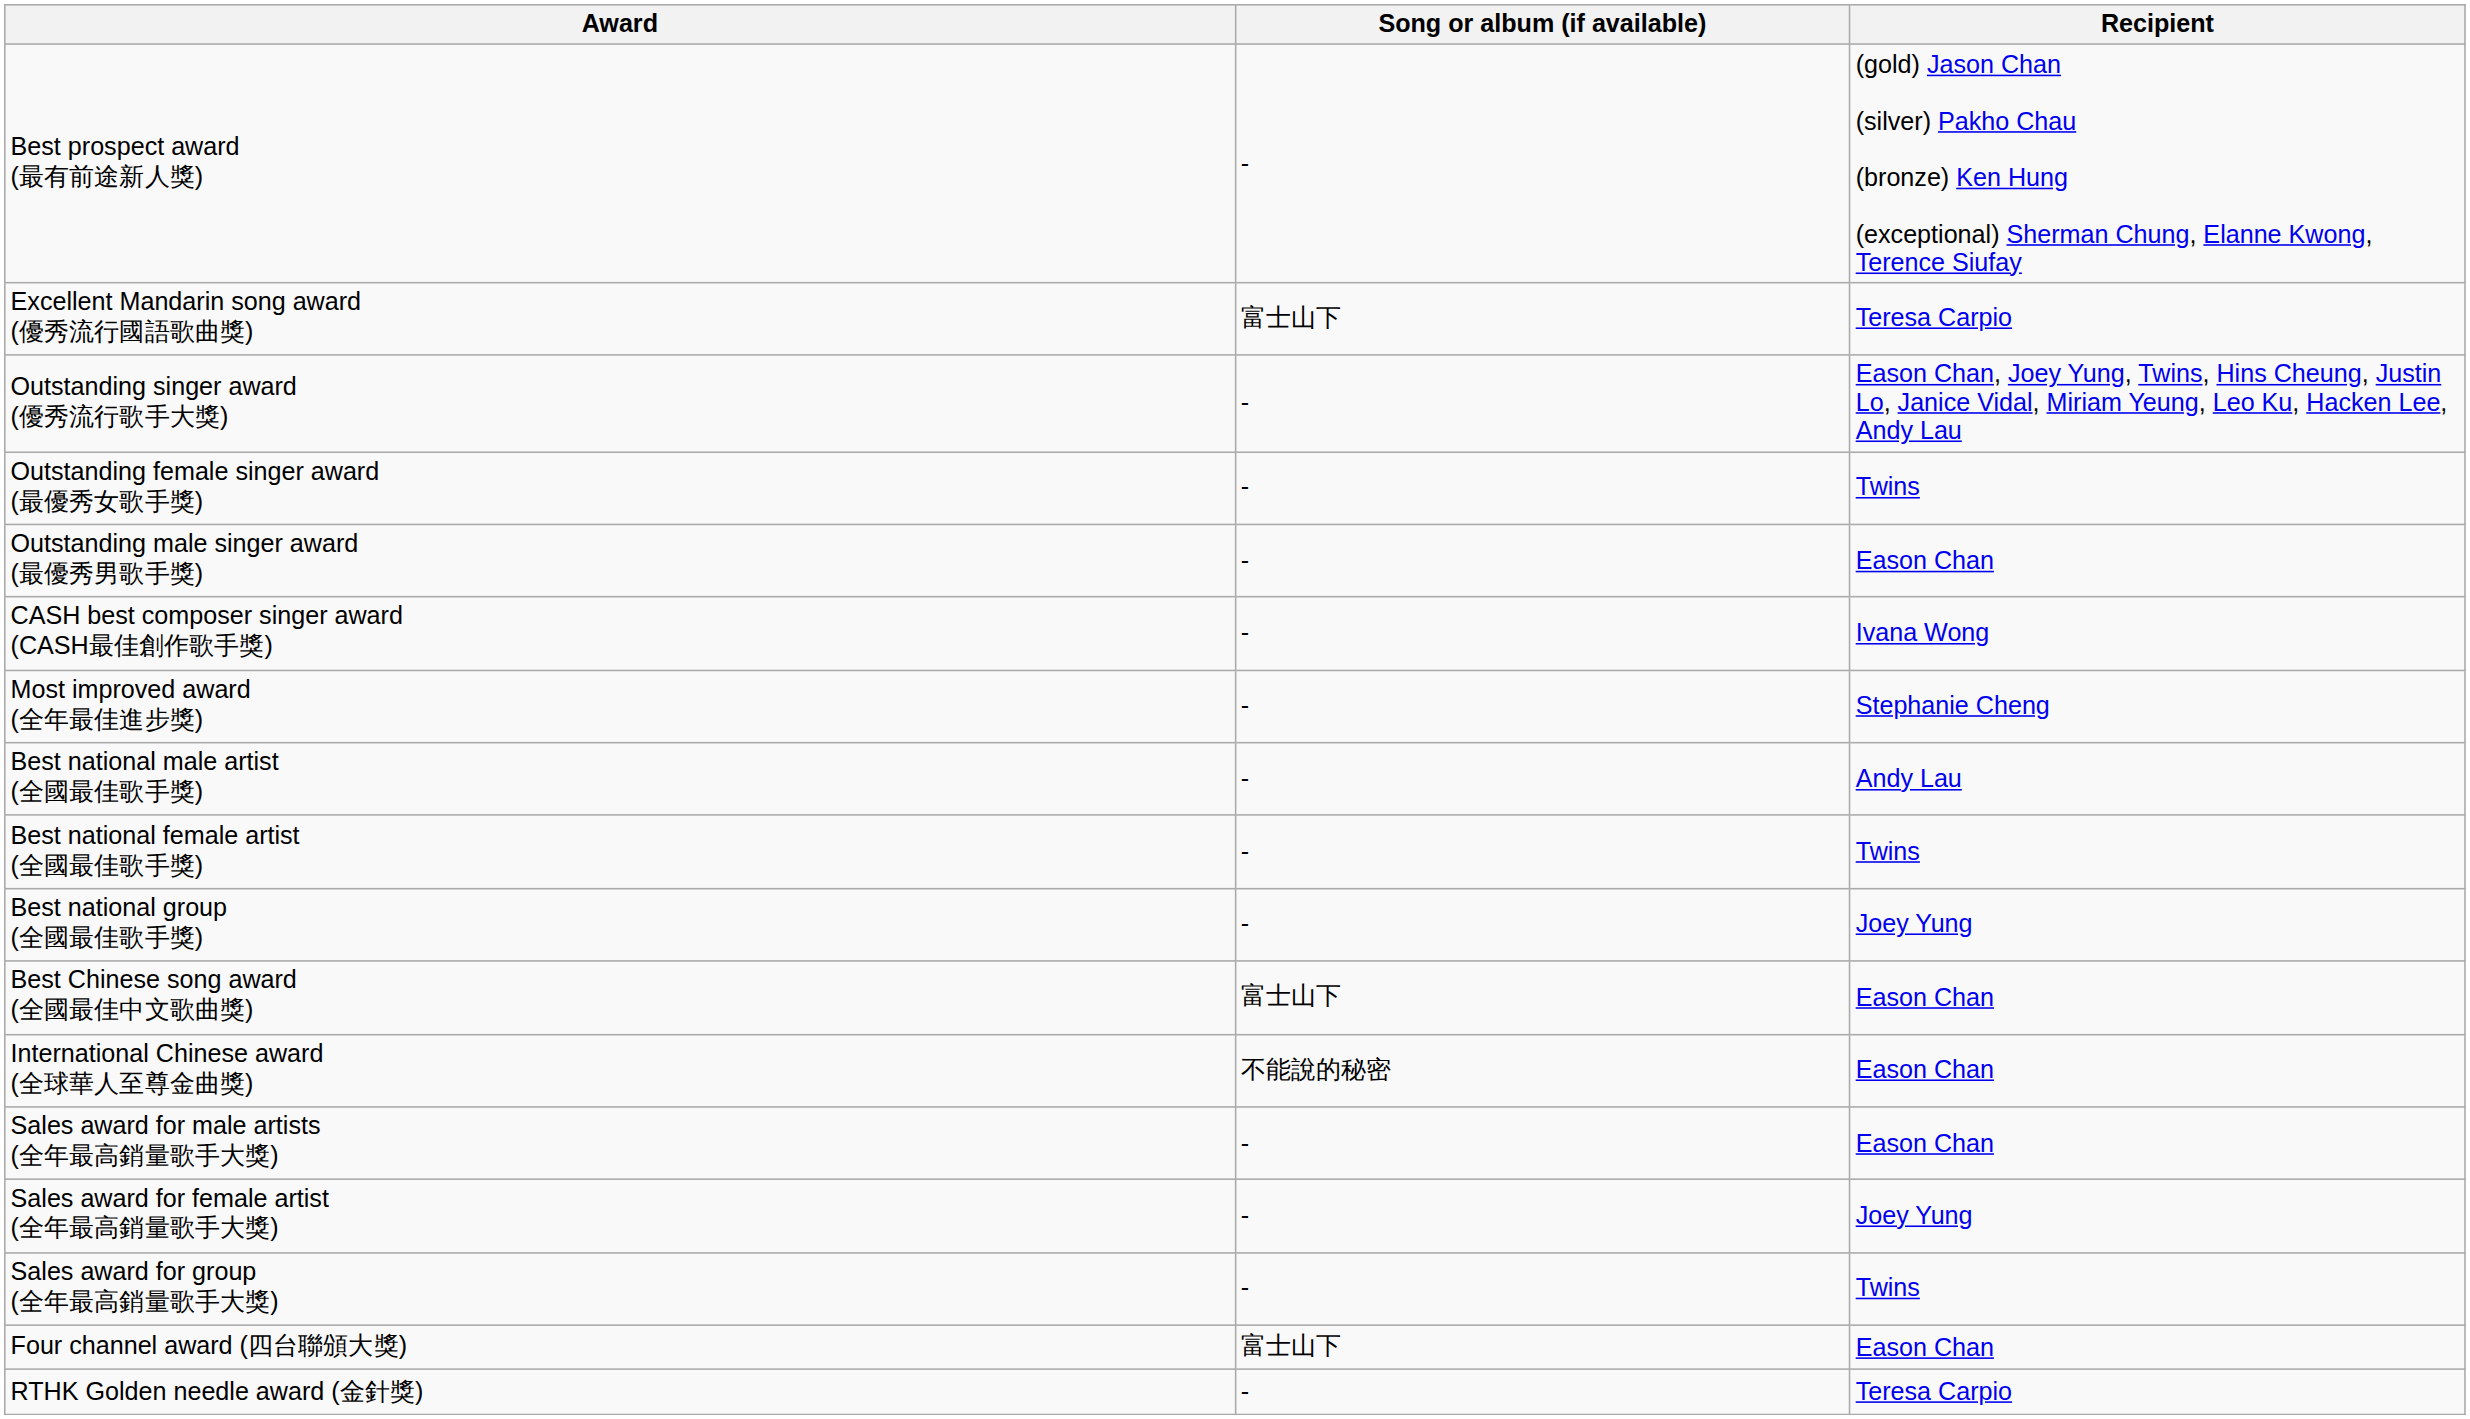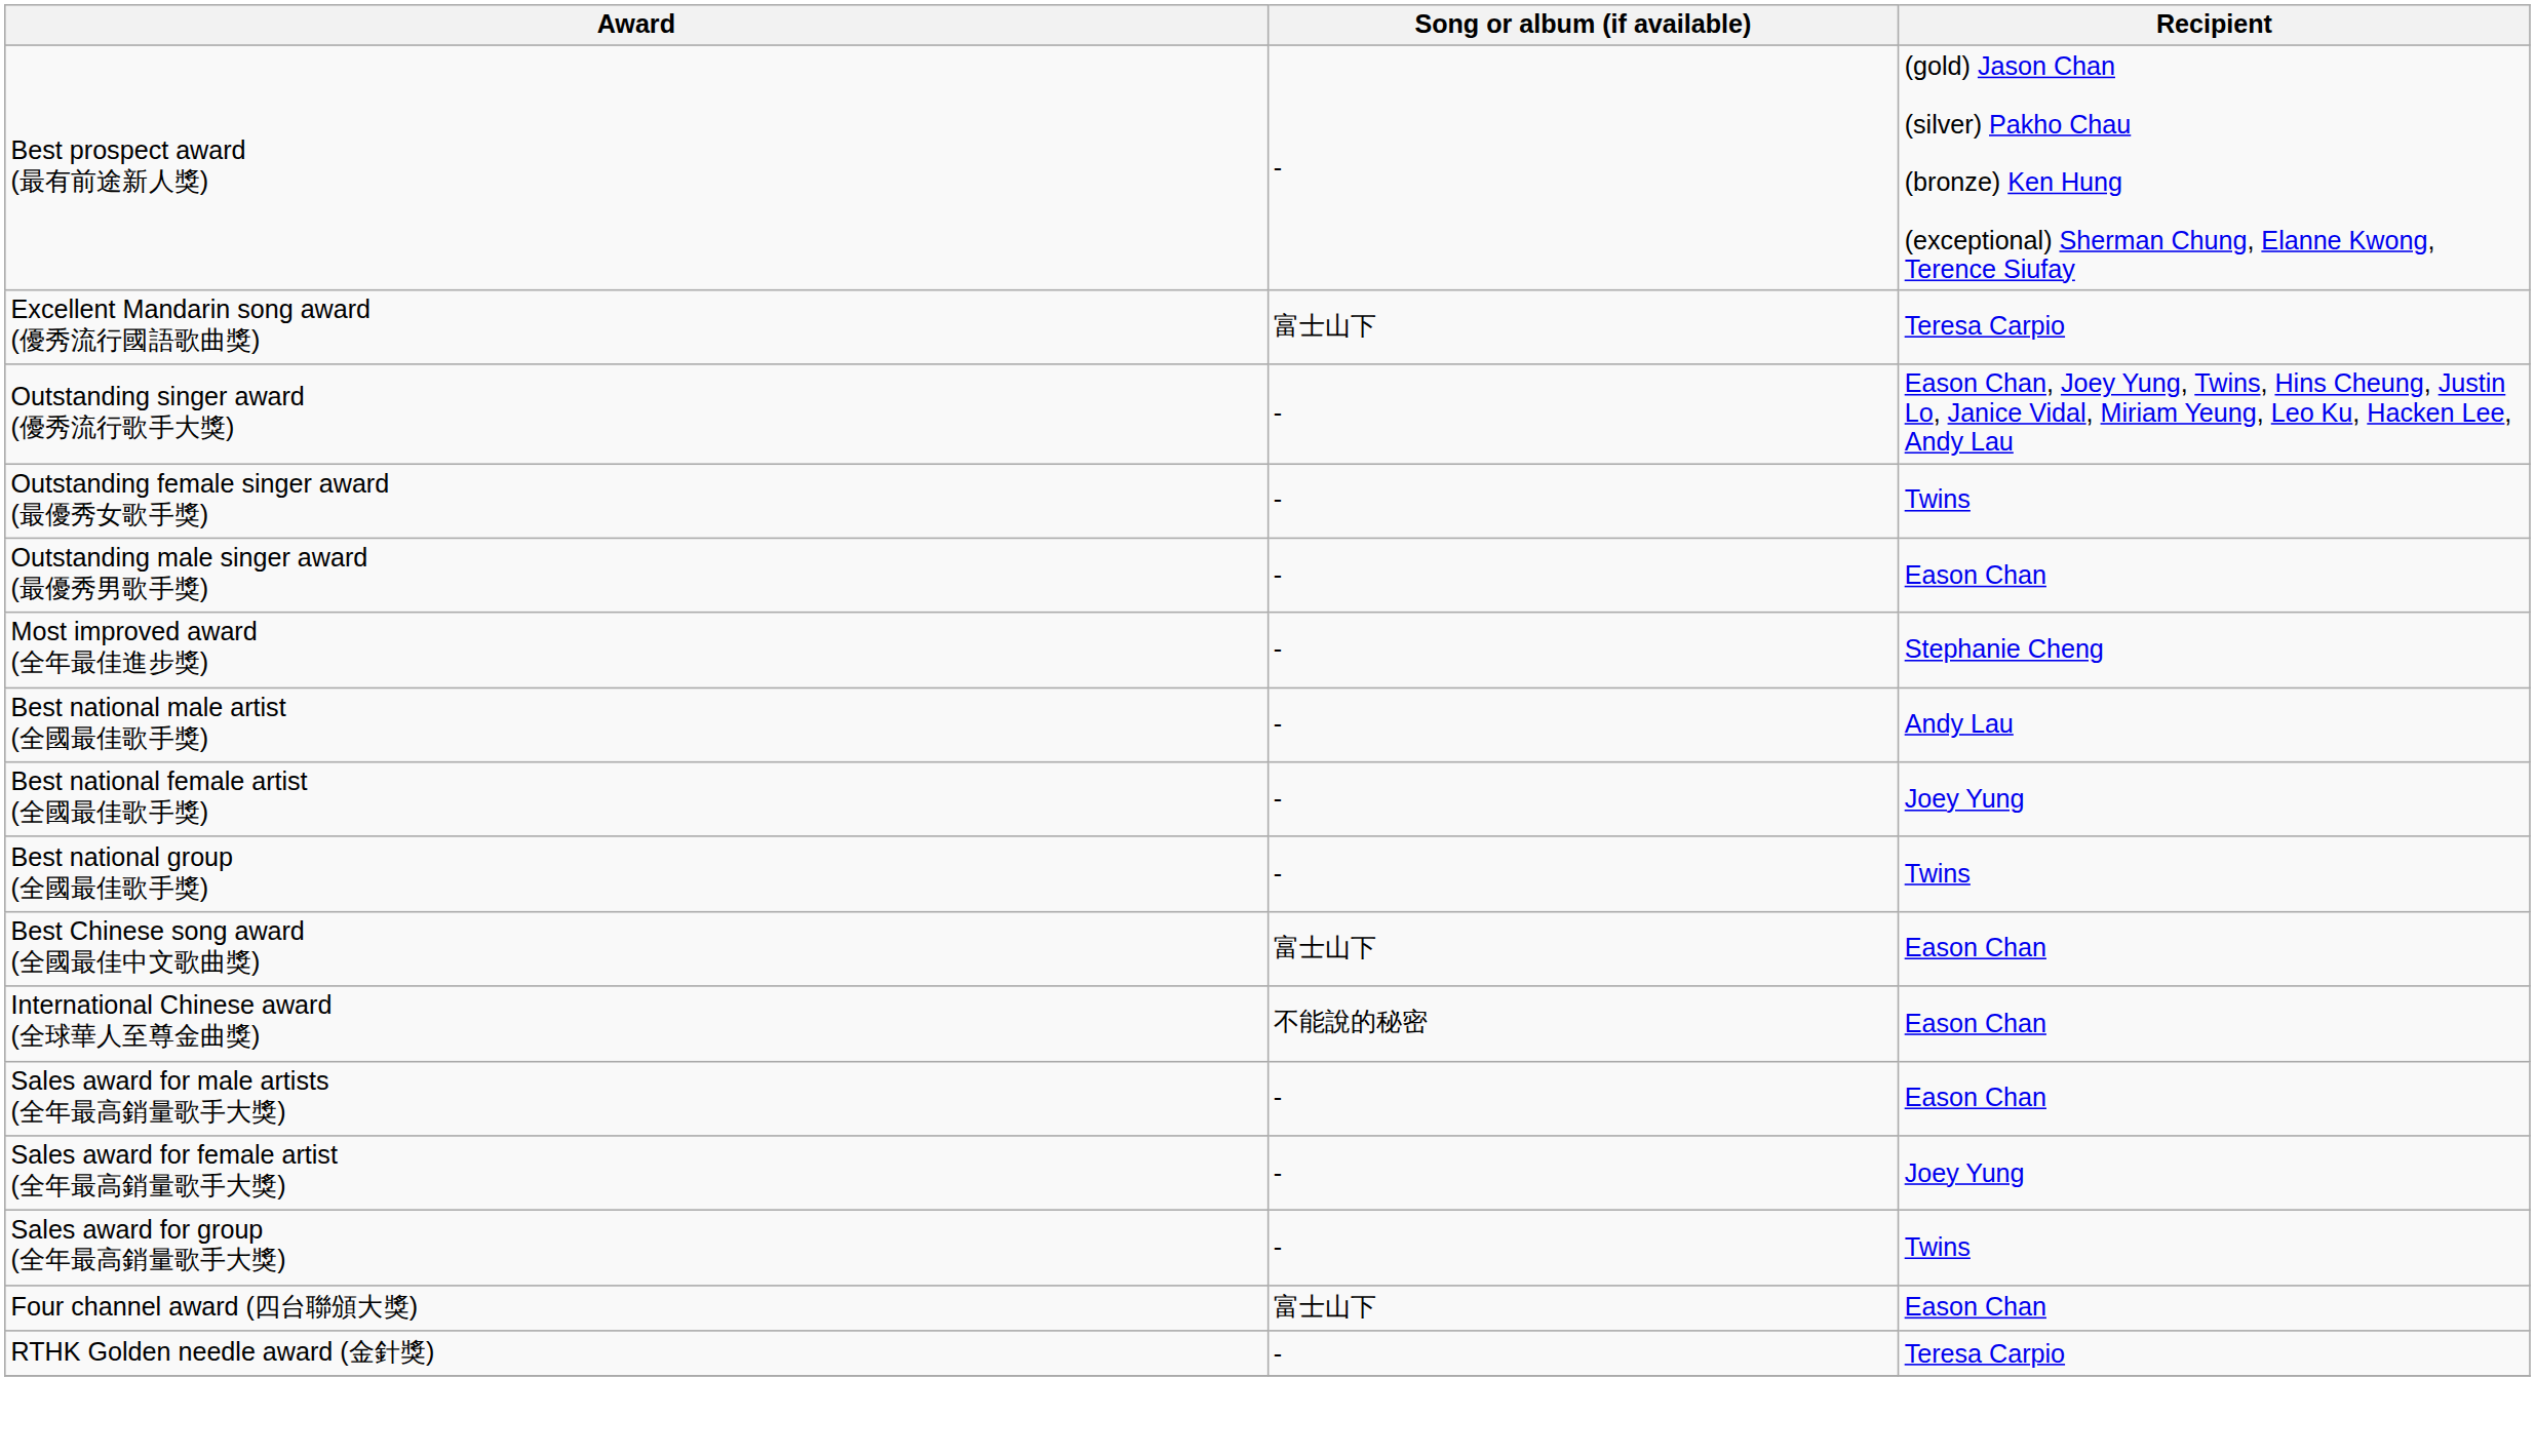- row: CASH best composer singer award (CASH最佳創作歌手獎) | - | Ivana Wong
Best national female artist (全國最佳歌手獎) | Recipient: Twins -> Joey Yung
Best national group (全國最佳歌手獎) | Recipient: Joey Yung -> Twins
